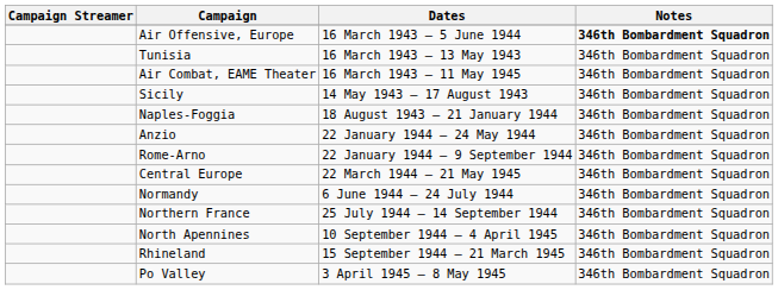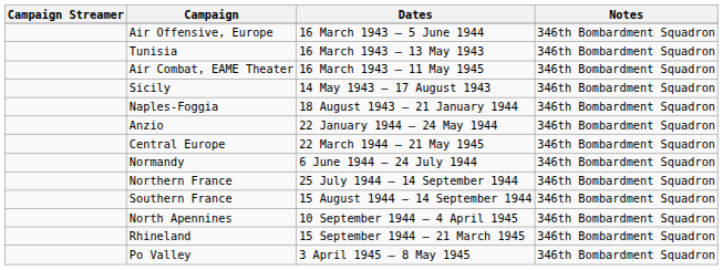Air Offensive, Europe | Notes: bold -> normal
- row: Rome-Arno | 22 January 1944 – 9 September 1944 | 346th Bombardment Squadron
+ row: Southern France | 15 August 1944 – 14 September 1944 | 346th Bombardment Squadron
